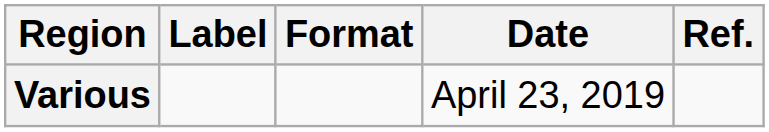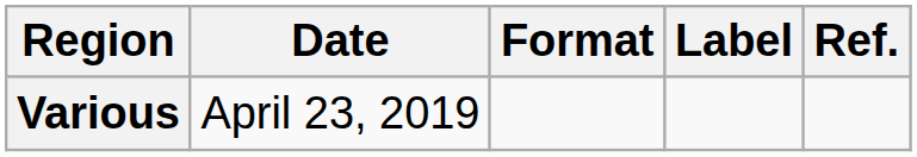columns swapped: Date <-> Label
